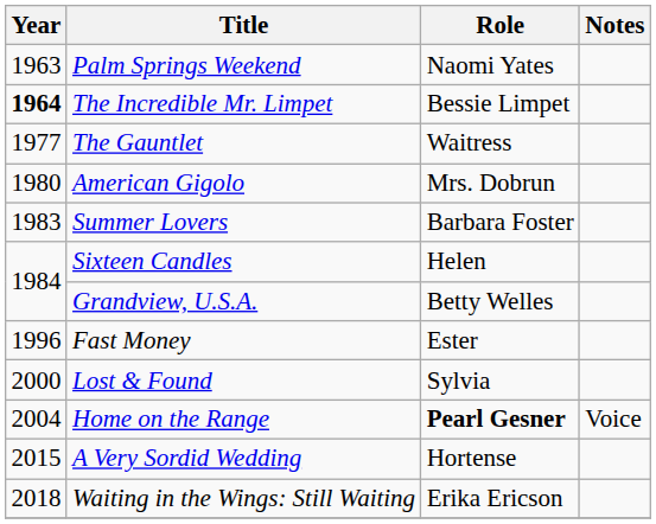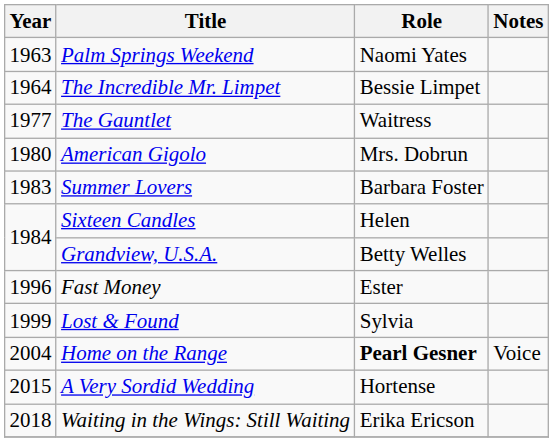The Incredible Mr. Limpet | Year: bold -> normal
Lost & Found | Year: 2000 -> 1999
